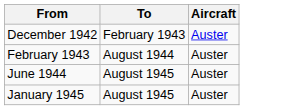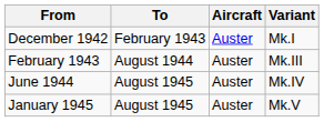+ column: Variant | Mk.I | Mk.III | Mk.IV | Mk.V
